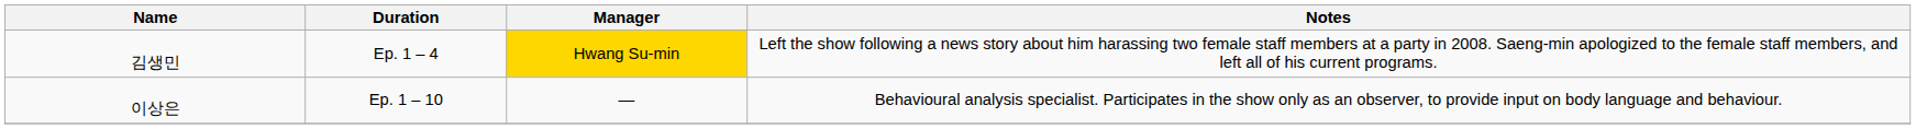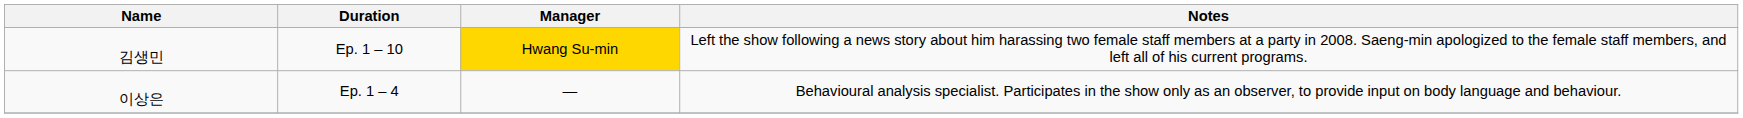김생민 | Duration: Ep. 1 – 4 -> Ep. 1 – 10
이상은 | Duration: Ep. 1 – 10 -> Ep. 1 – 4
